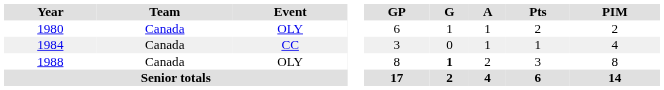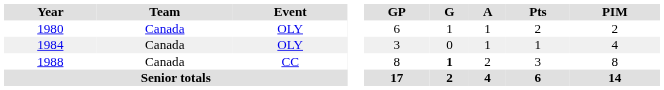1984 | Event: CC -> OLY
1988 | Event: OLY -> CC
